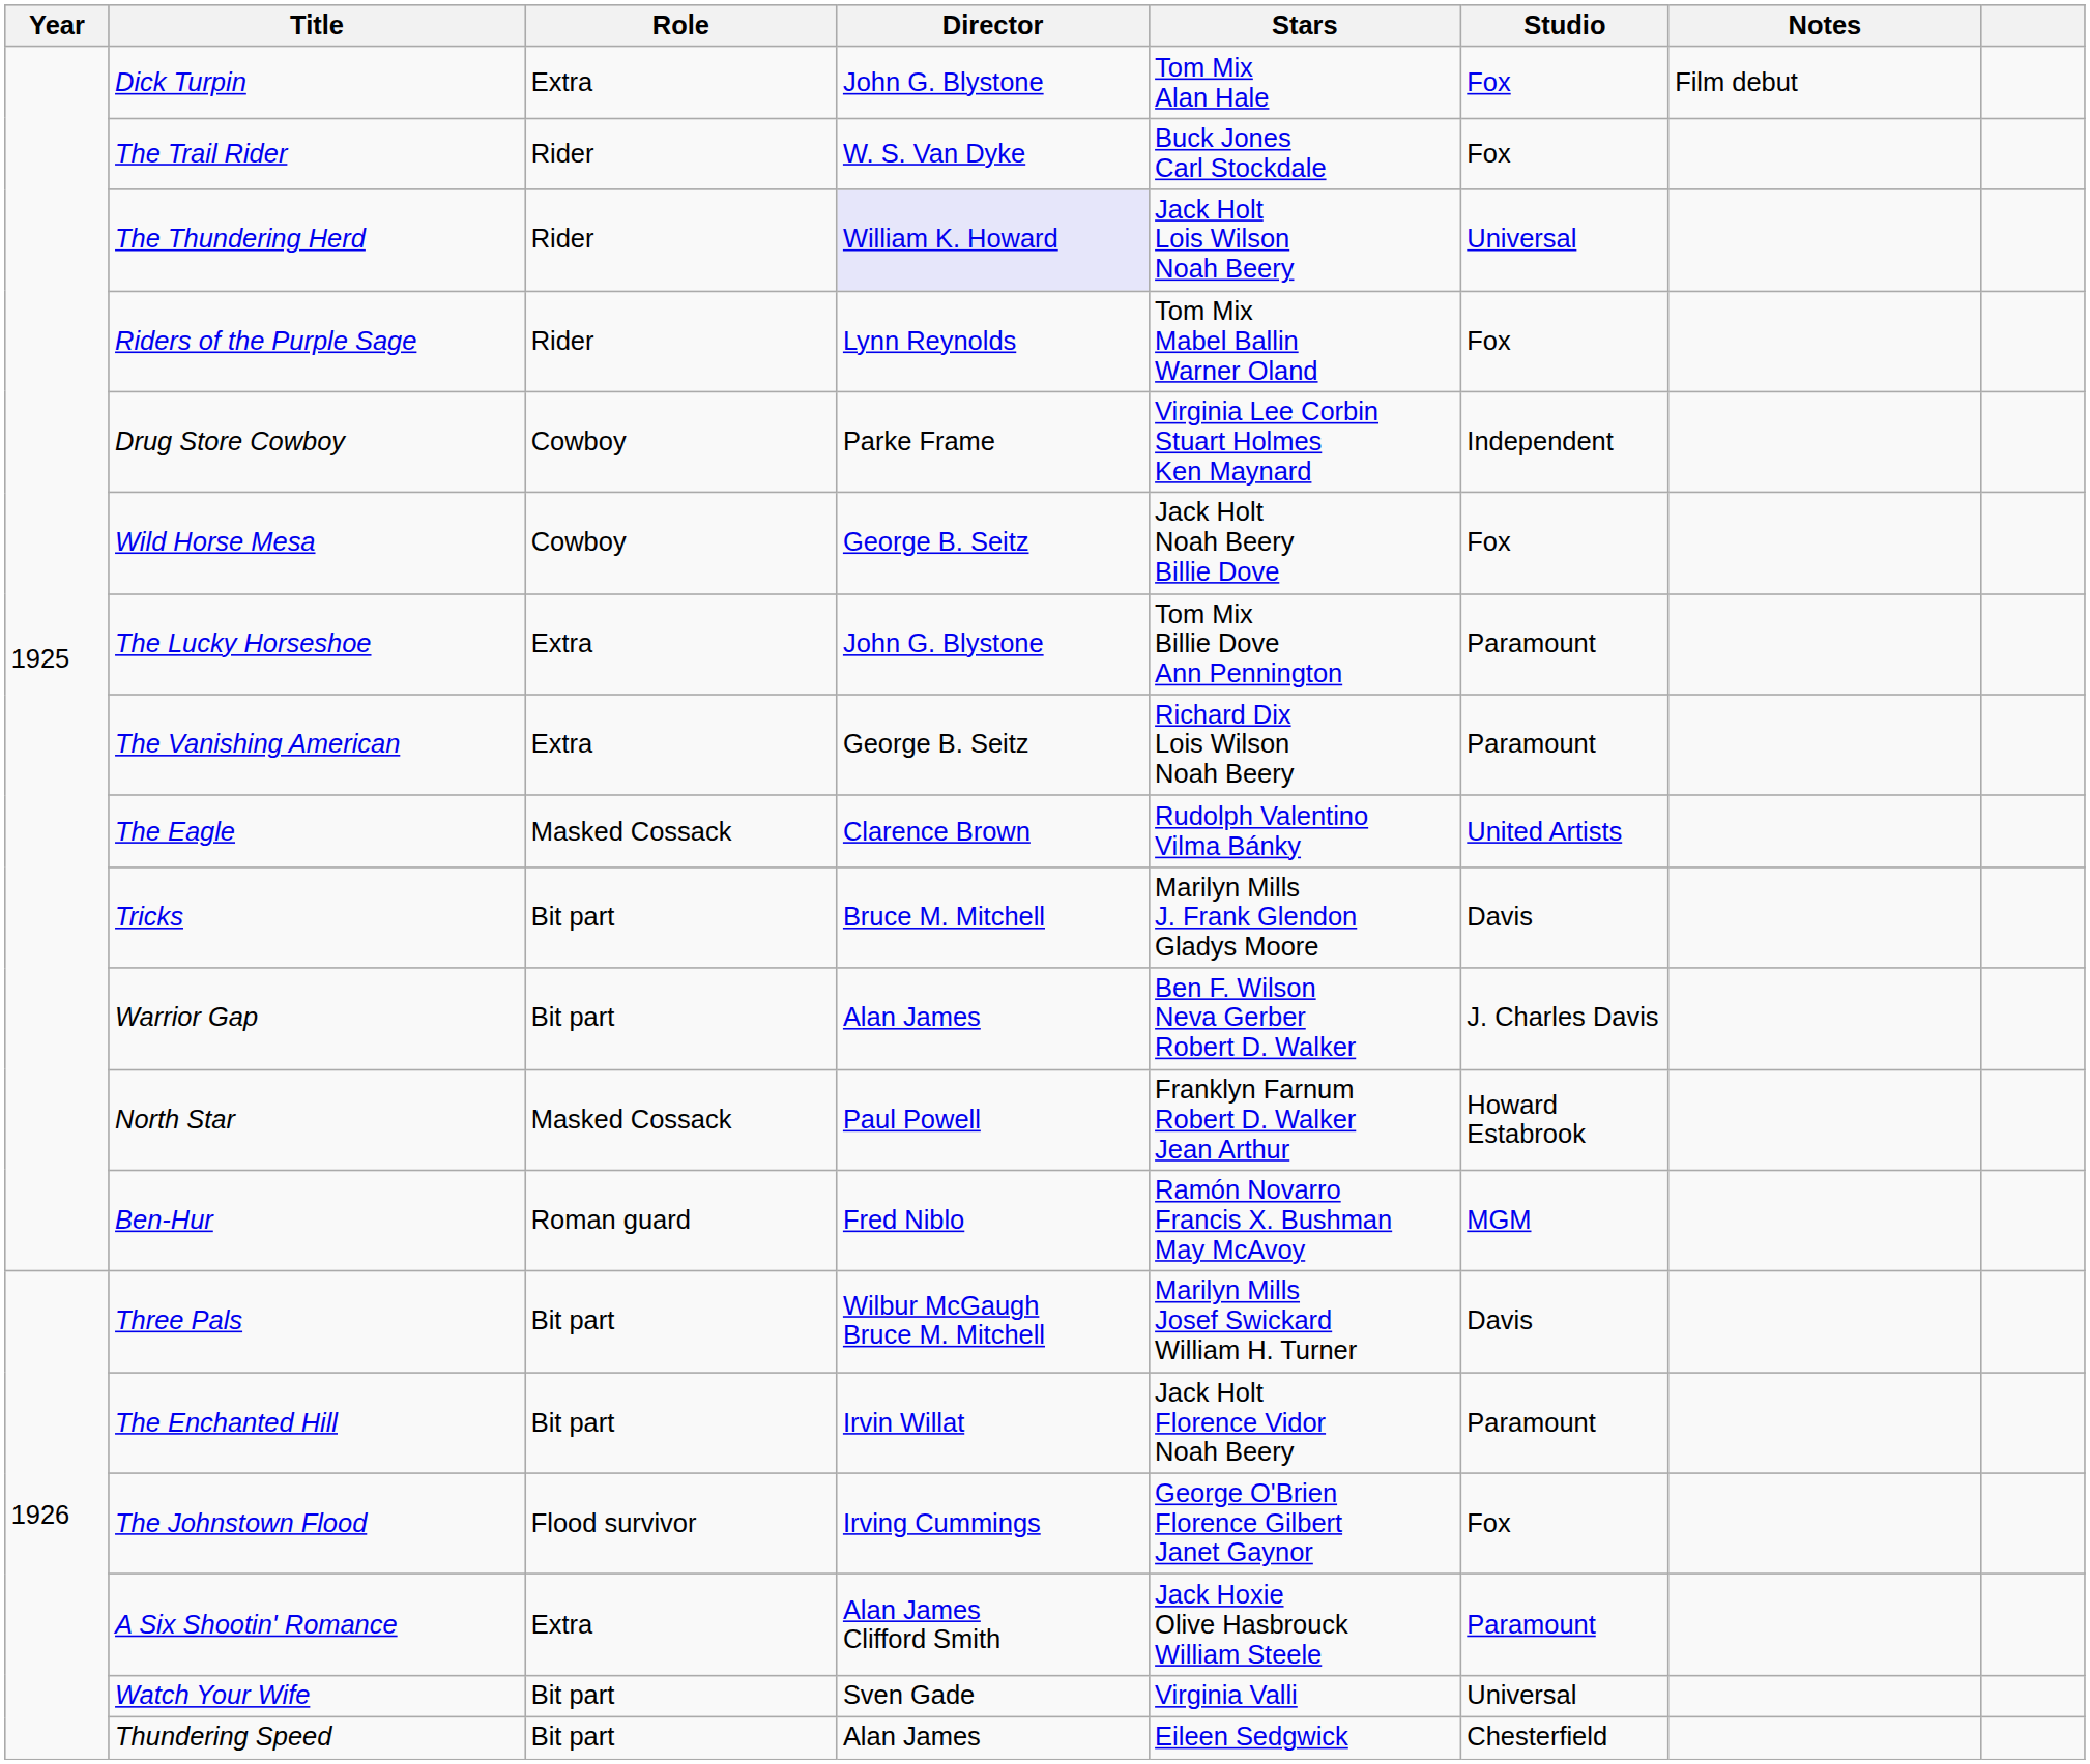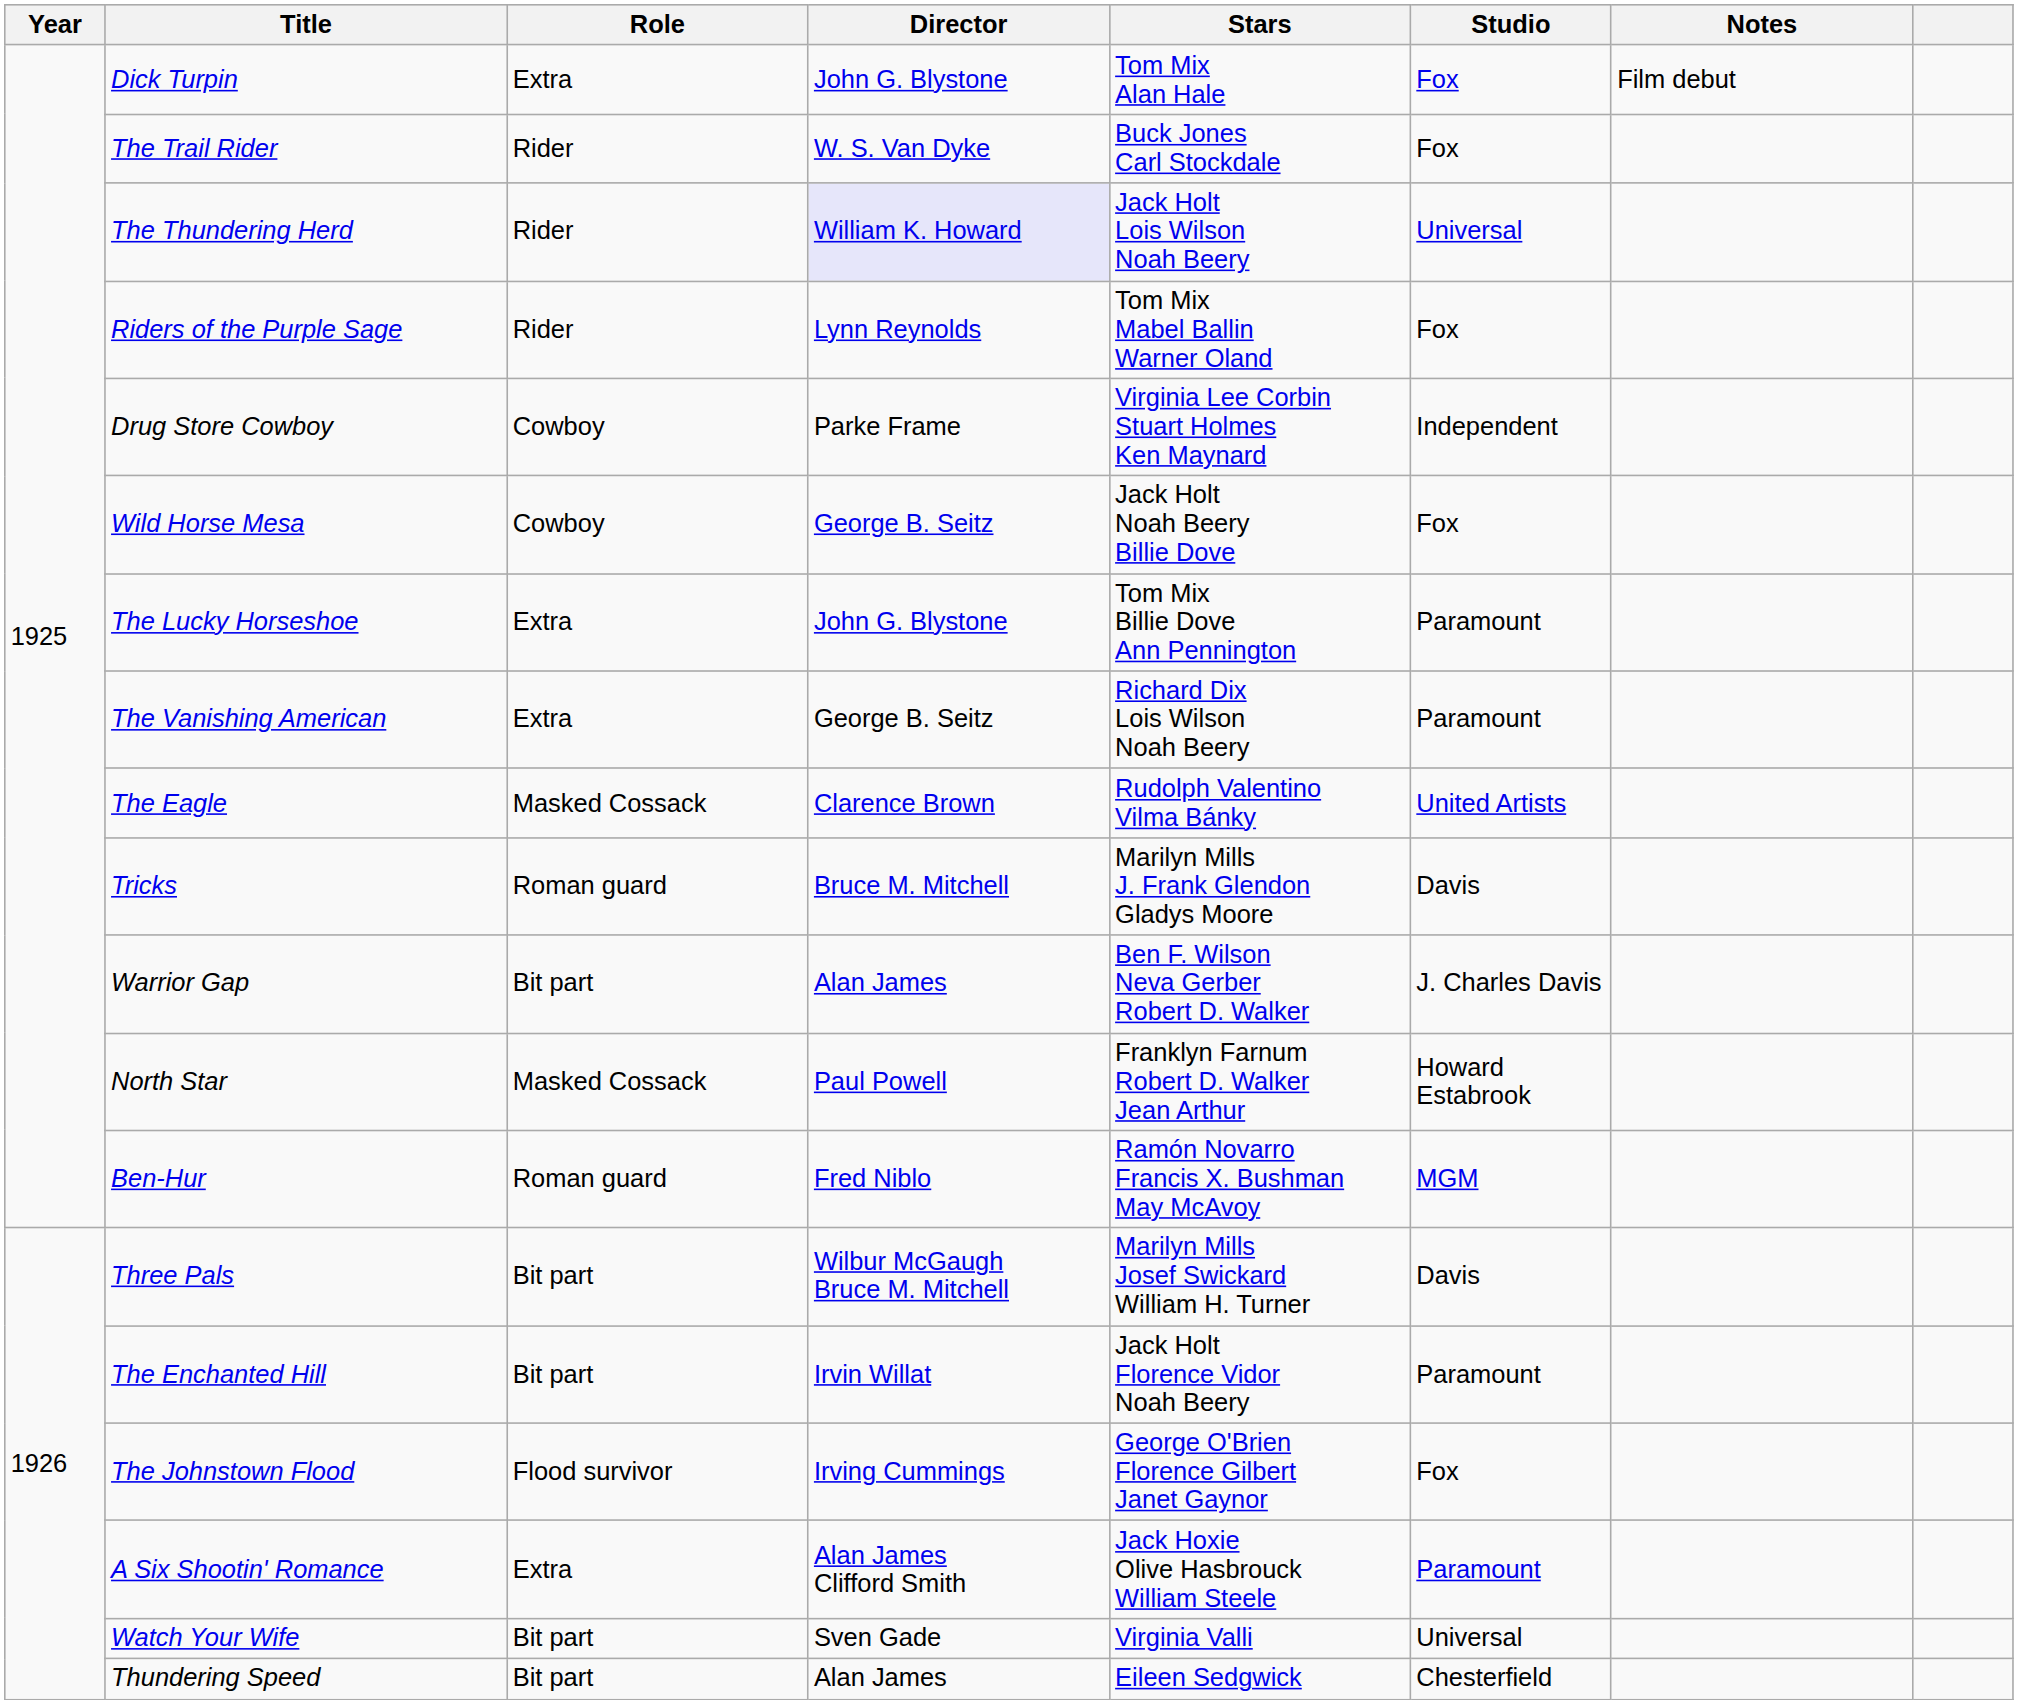Tricks | Role: Bit part -> Roman guard
